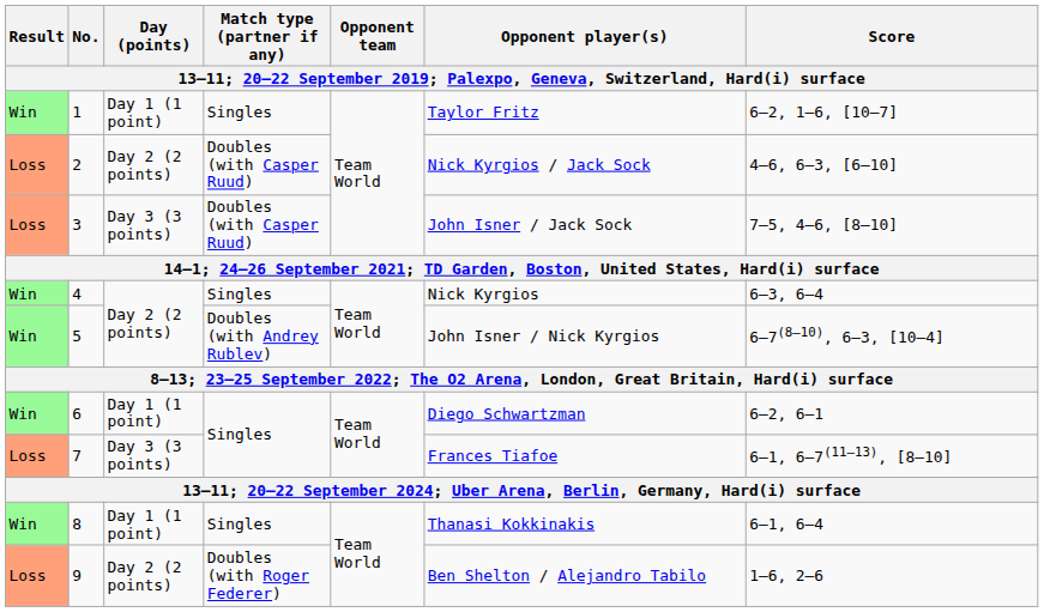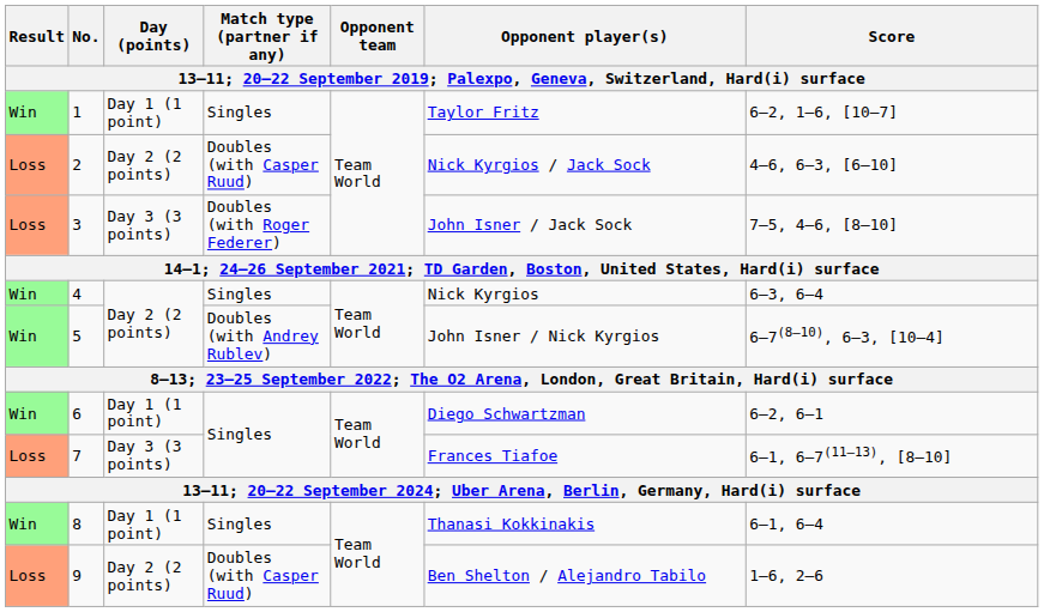3 | Match type (partner if any): Doubles (with Casper Ruud) -> Doubles (with Roger Federer)
9 | Match type (partner if any): Doubles (with Roger Federer) -> Doubles (with Casper Ruud)
